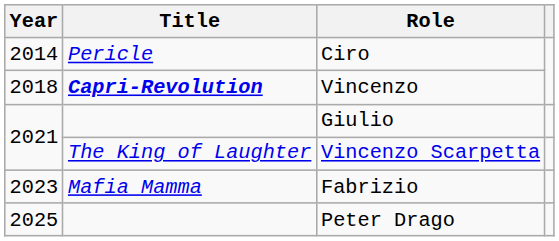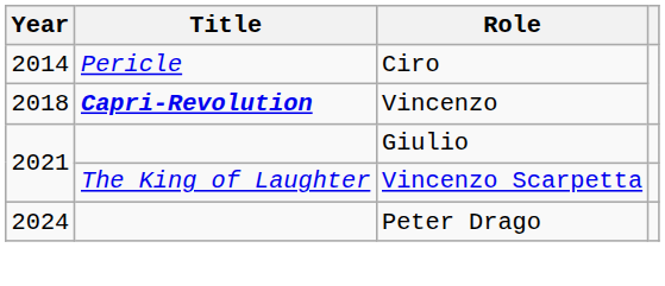- row: 2023 | Mafia Mamma | Fabrizio
Peter Drago | Year: 2025 -> 2024
